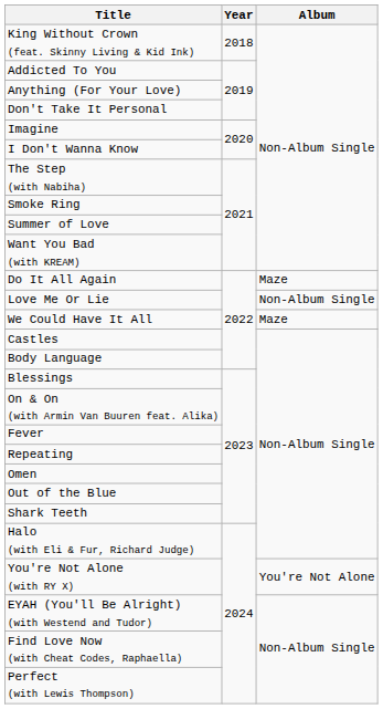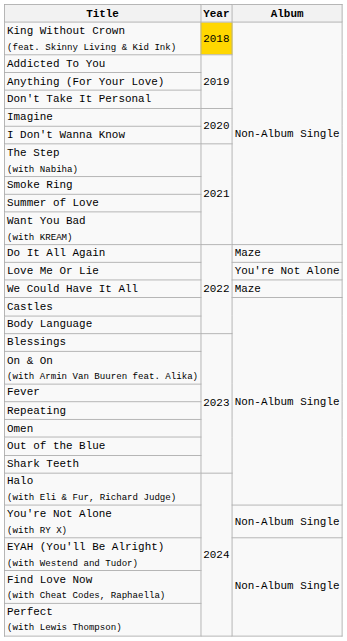King Without Crown (feat. Skinny Living & Kid Ink) | Year: no background -> gold background
Love Me Or Lie | Album: Non-Album Single -> You're Not Alone
You're Not Alone (with RY X) | Album: You're Not Alone -> Non-Album Single
